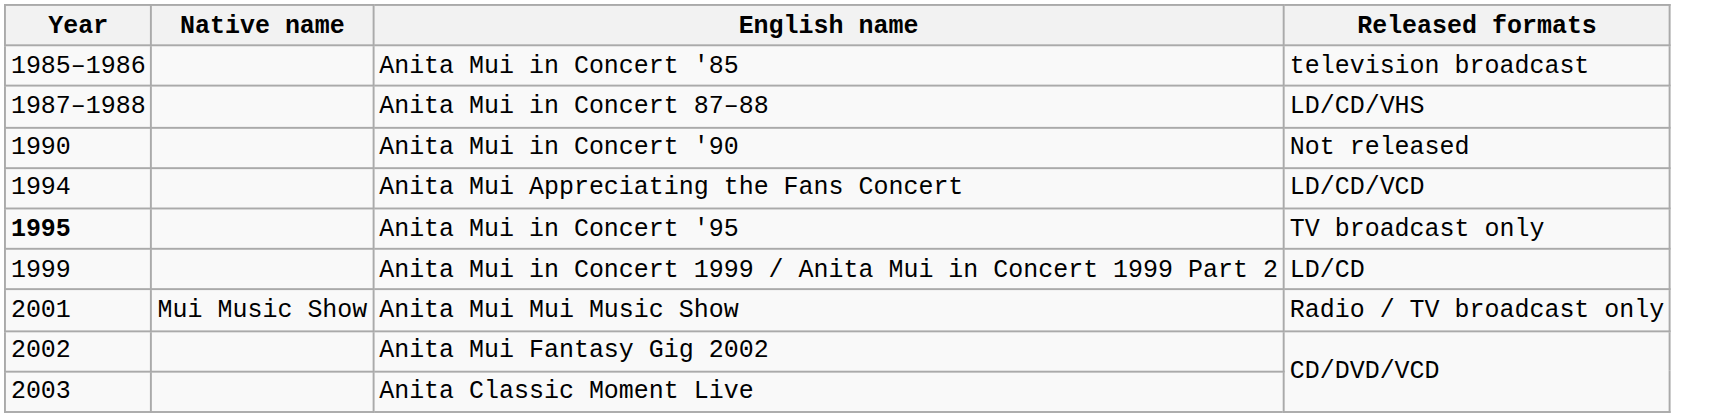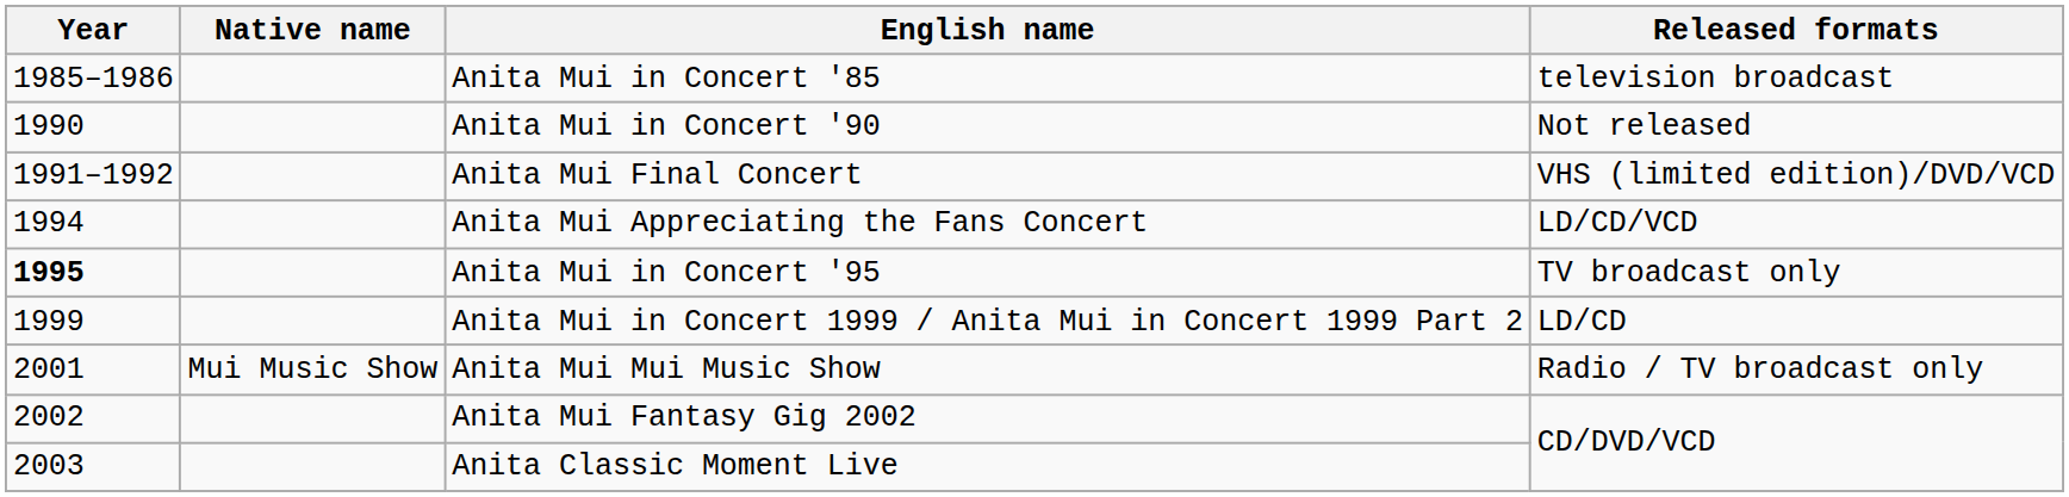- row: 1987–1988 | Anita Mui in Concert 87–88 | LD/CD/VHS
+ row: 1991–1992 | Anita Mui Final Concert | VHS (limited edition)/DVD/VCD
